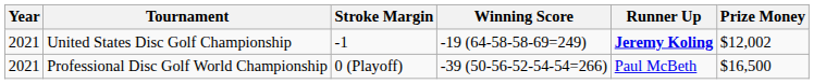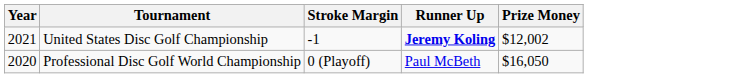- column: Winning Score | -19 (64-58-58-69=249) | -39 (50-56-52-54-54=266)
Professional Disc Golf World Championship | Year: 2021 -> 2020
Professional Disc Golf World Championship | Prize Money: $16,500 -> $16,050
